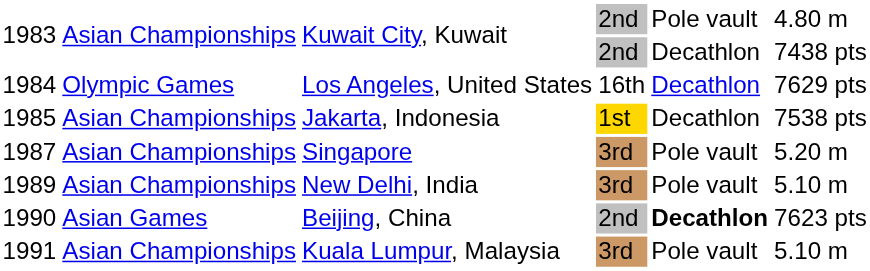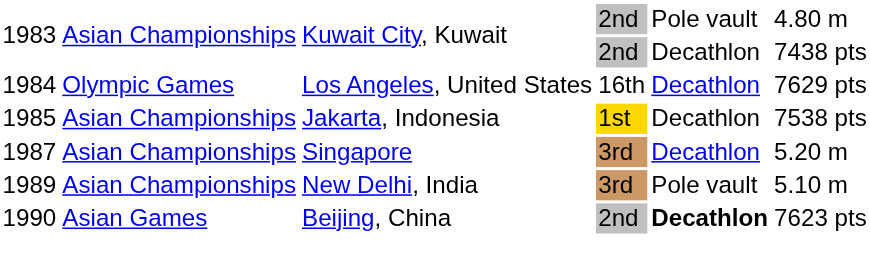Singapore | column 5: Pole vault -> Decathlon
- row: 1991 | Asian Championships | Kuala Lumpur, Malaysia | 3rd | Pole vault | 5.10 m
